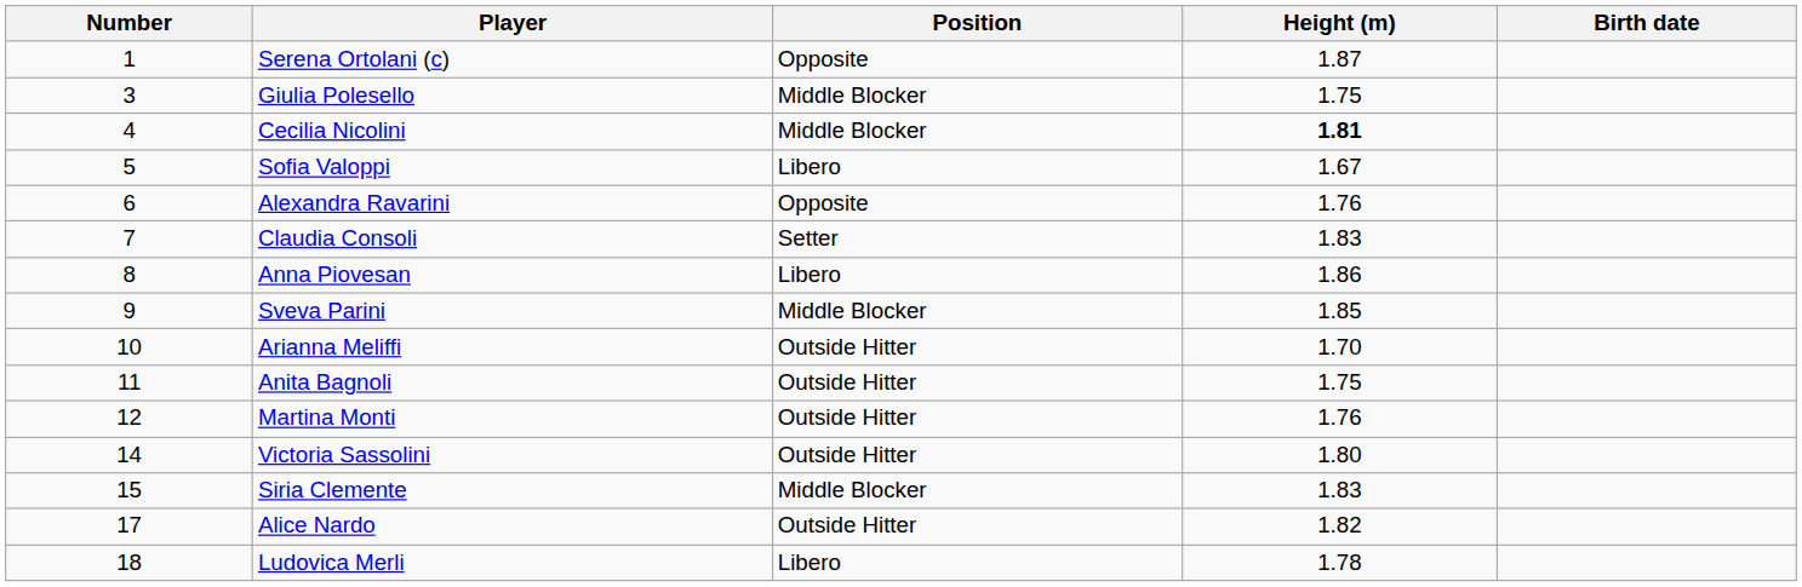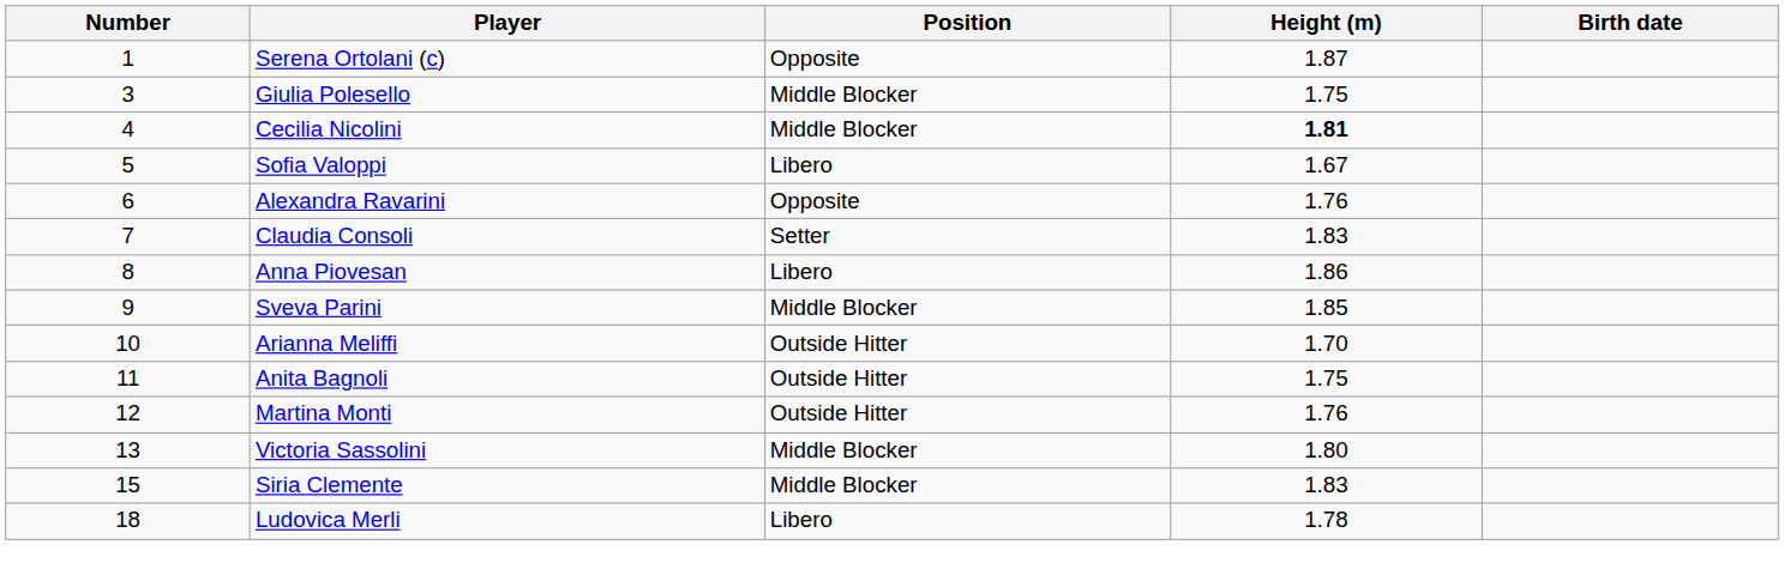Victoria Sassolini | Number: 14 -> 13
Victoria Sassolini | Position: Outside Hitter -> Middle Blocker
- row: 17 | Alice Nardo | Outside Hitter | 1.82
